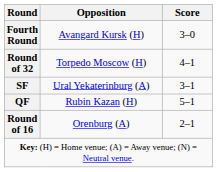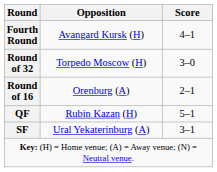Fourth Round | Score: 3–0 -> 4–1
Round of 32 | Score: 4–1 -> 3–0
rows swapped: Round of 16 <-> SF
